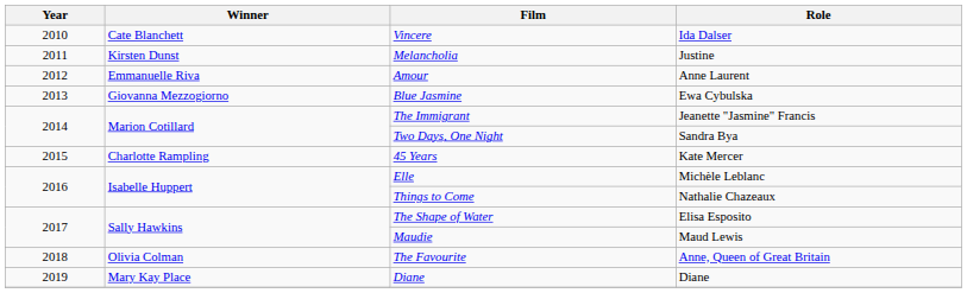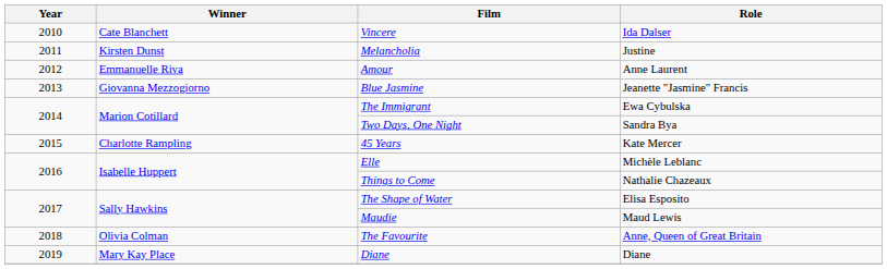Blue Jasmine | Role: Ewa Cybulska -> Jeanette "Jasmine" Francis
The Immigrant | Role: Jeanette "Jasmine" Francis -> Ewa Cybulska
